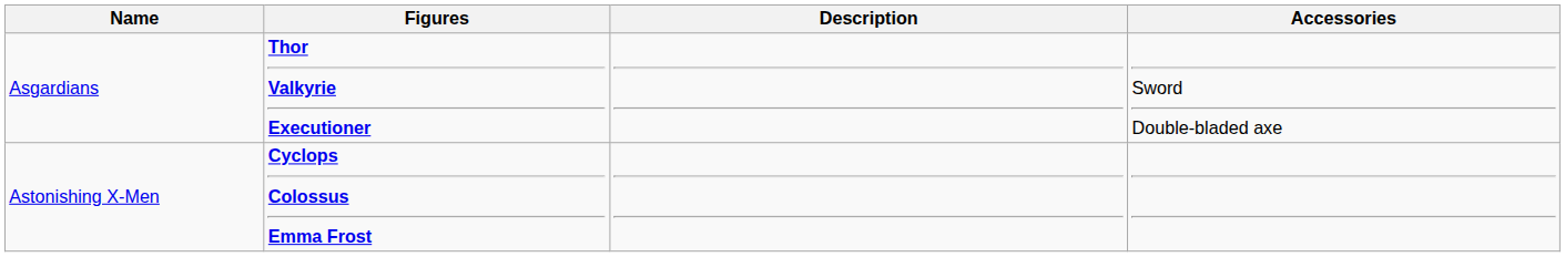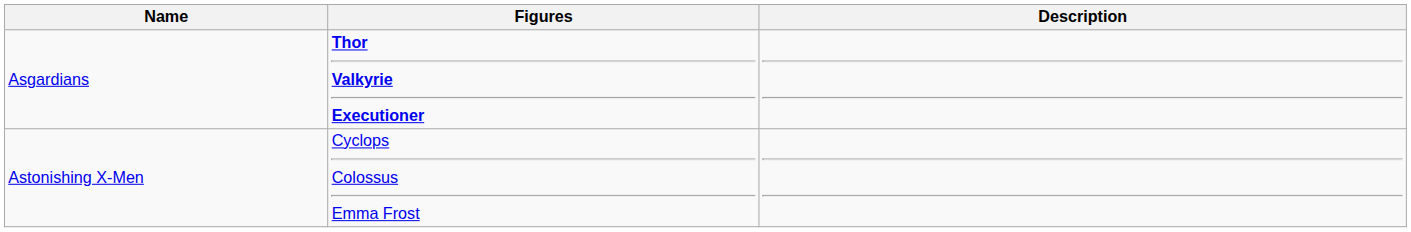- column: Accessories | Sword Double-bladed axe
Astonishing X-Men | Figures: bold -> normal
